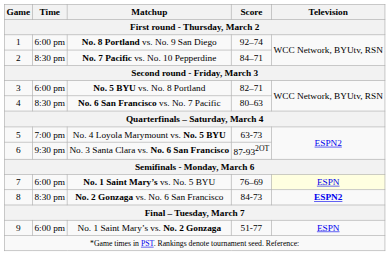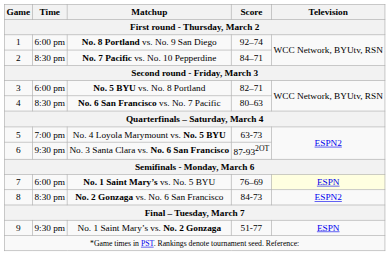No. 2 Gonzaga vs. No. 6 San Francisco | Television: bold -> normal
No. 1 Saint Mary’s vs. No. 2 Gonzaga | Time: 6:00 pm -> 9:30 pm
